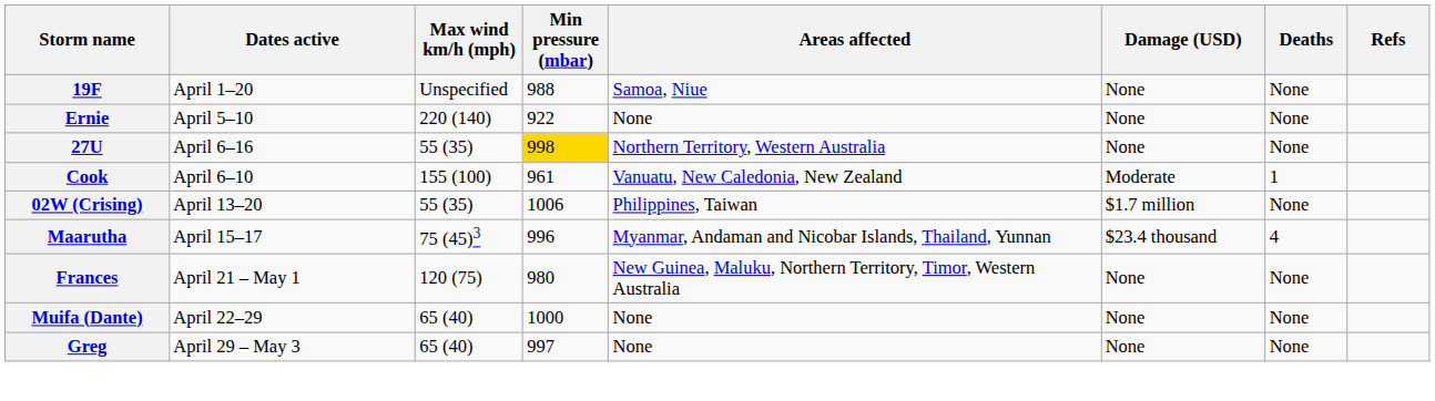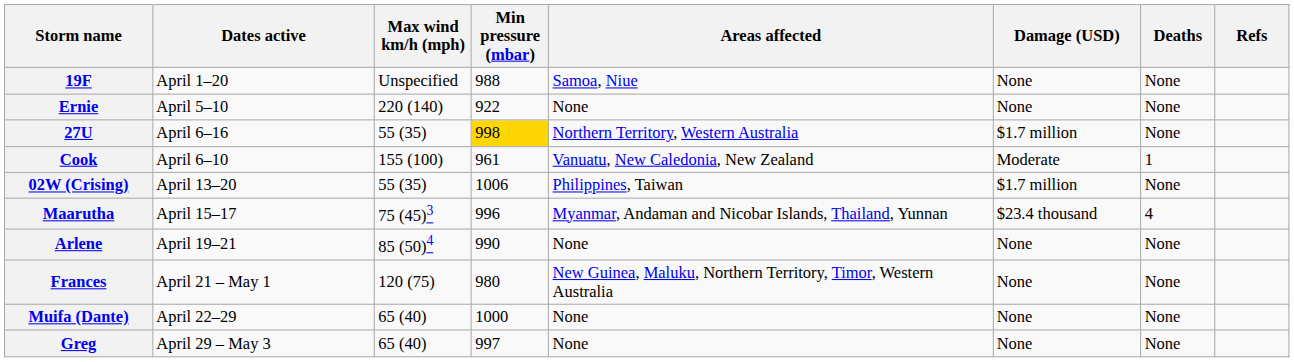27U | Damage (USD): None -> $1.7 million
+ row: Arlene | April 19–21 | 85 (50)4 | 990 | None | None | None
